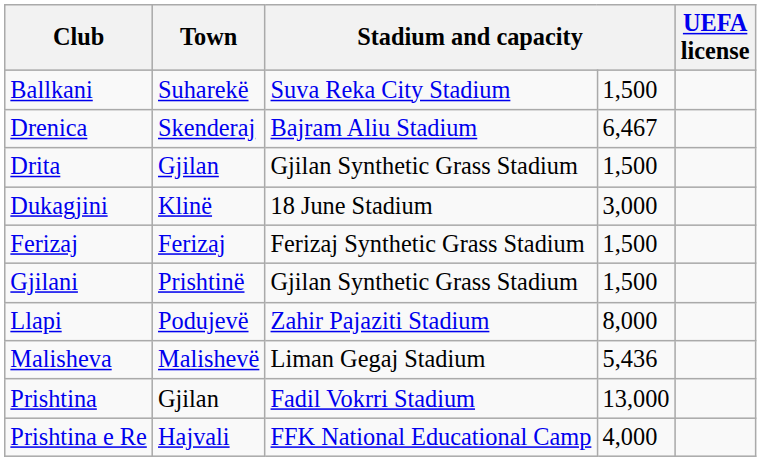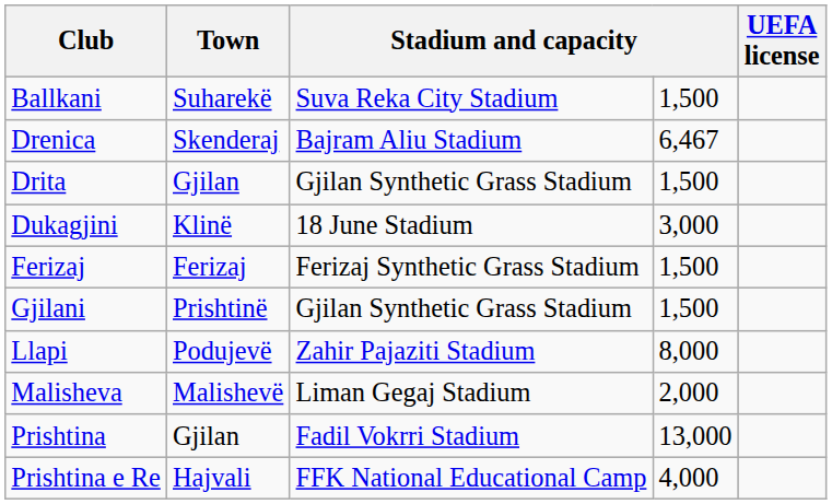Malisheva | column 4: 5,436 -> 2,000
